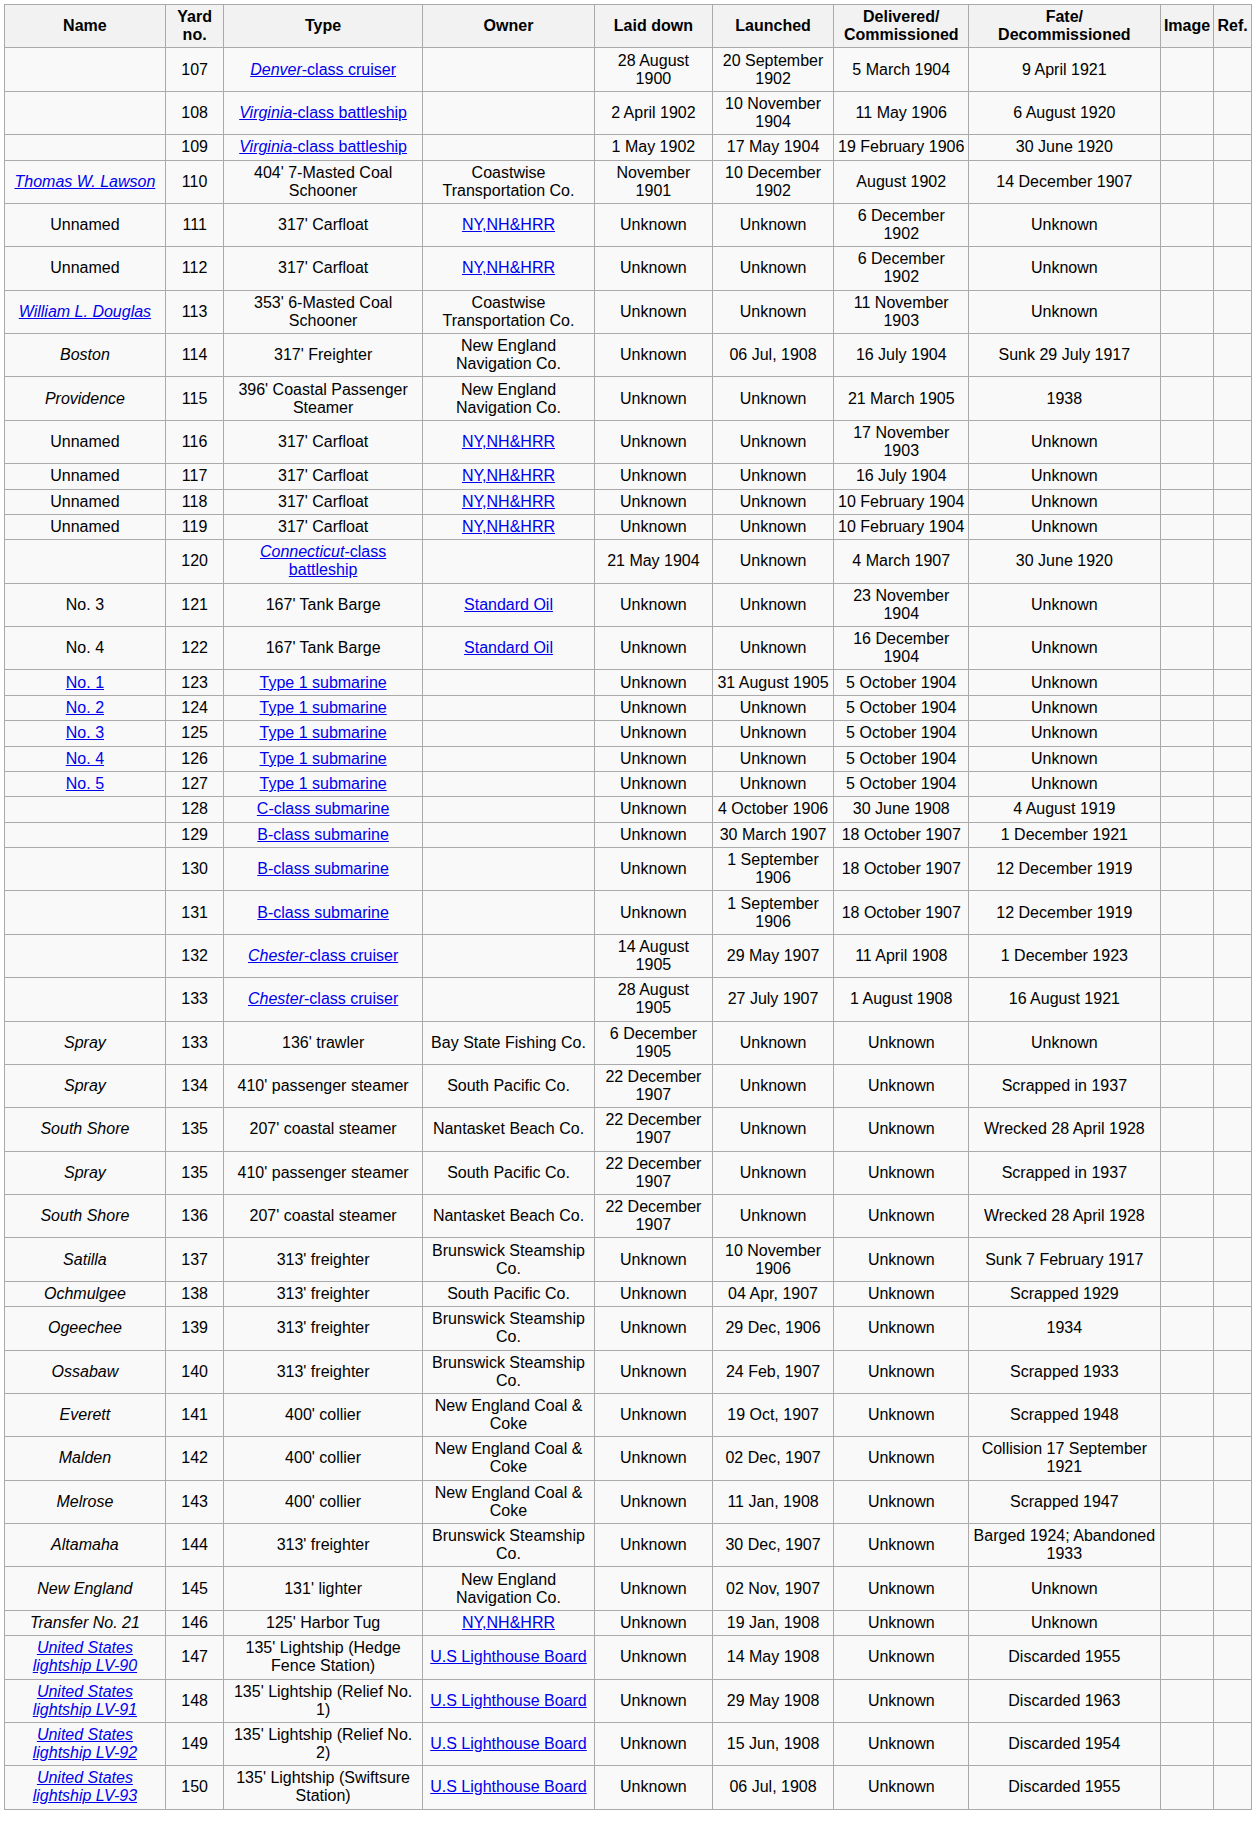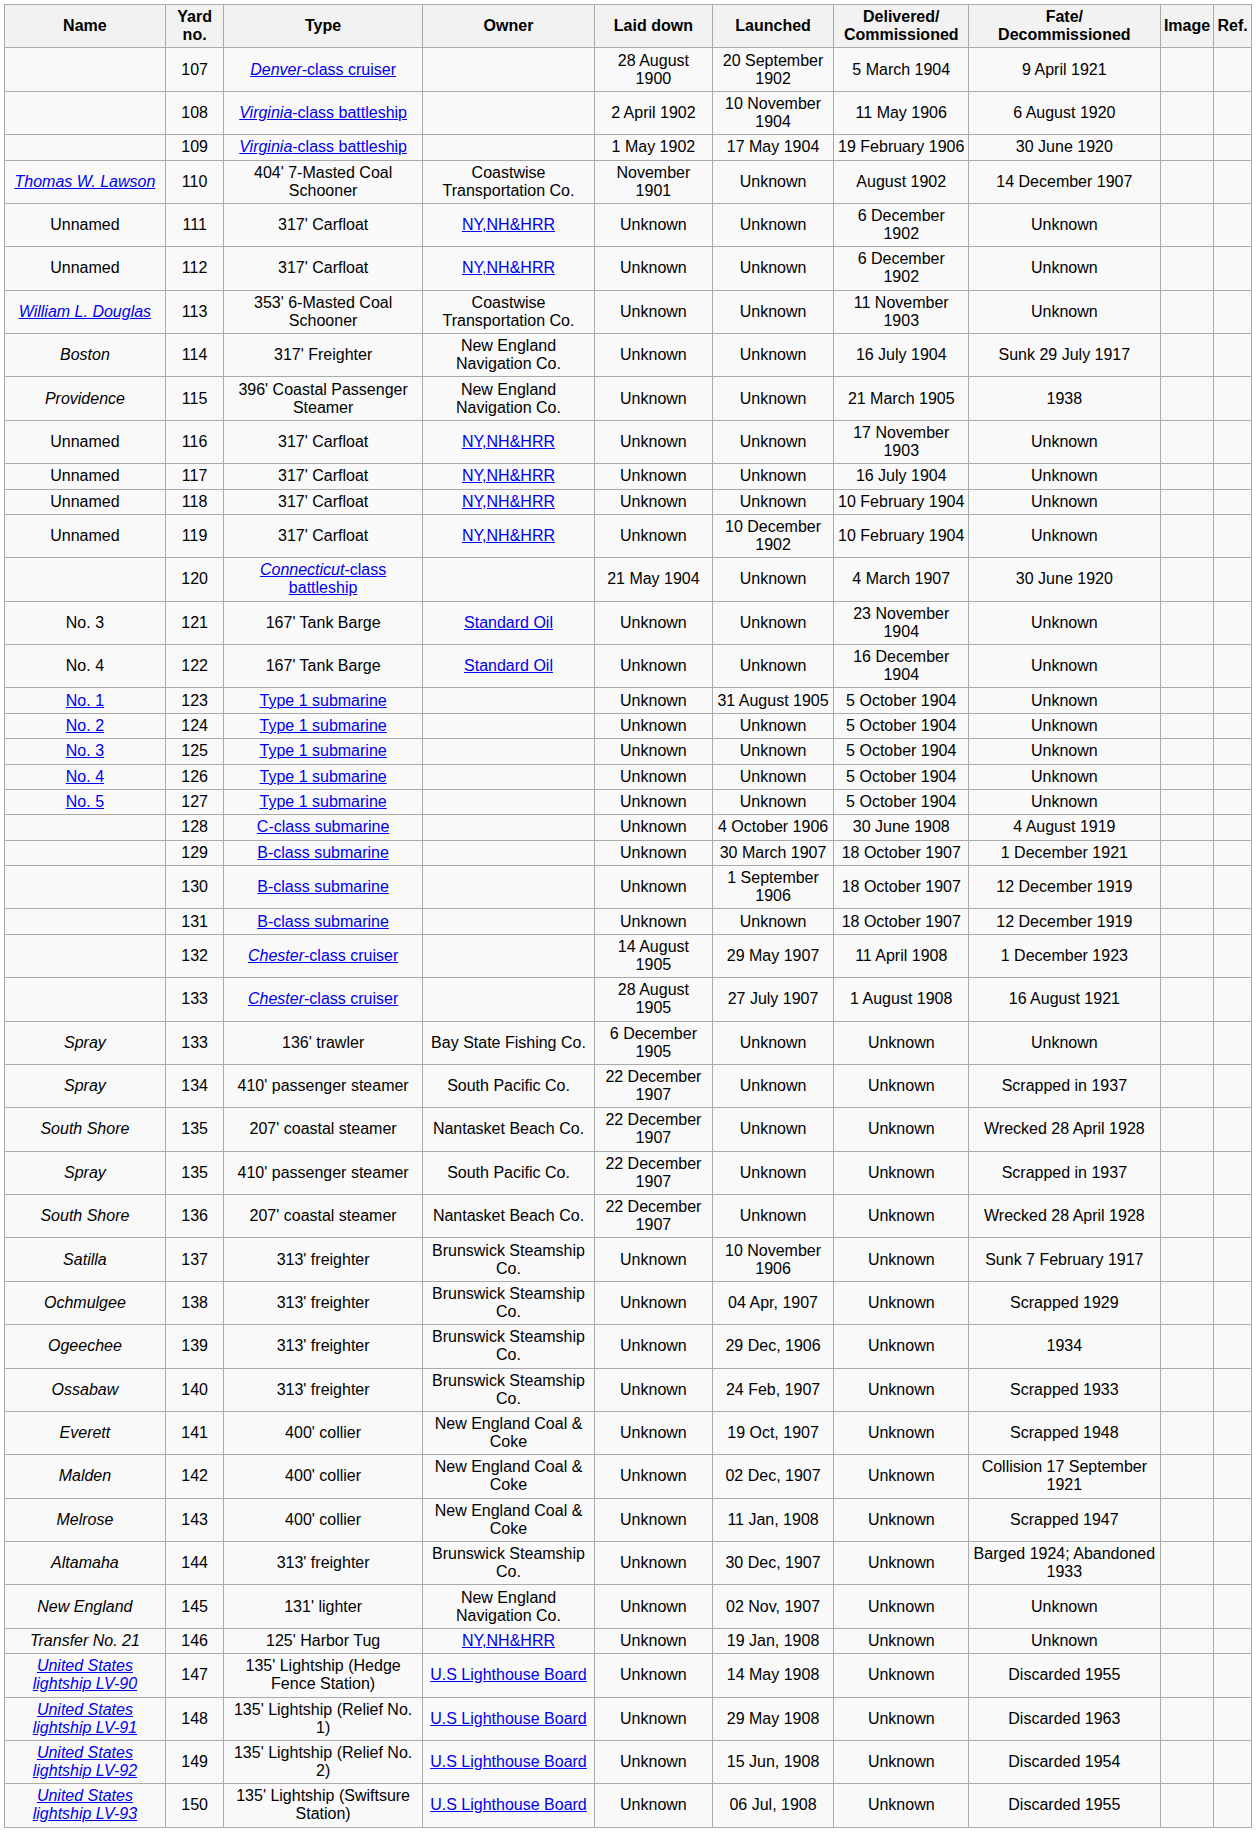110 | Launched: 10 December 1902 -> Unknown
114 | Launched: 06 Jul, 1908 -> Unknown
119 | Launched: Unknown -> 10 December 1902
131 | Launched: 1 September 1906 -> Unknown
138 | Owner: South Pacific Co. -> Brunswick Steamship Co.
